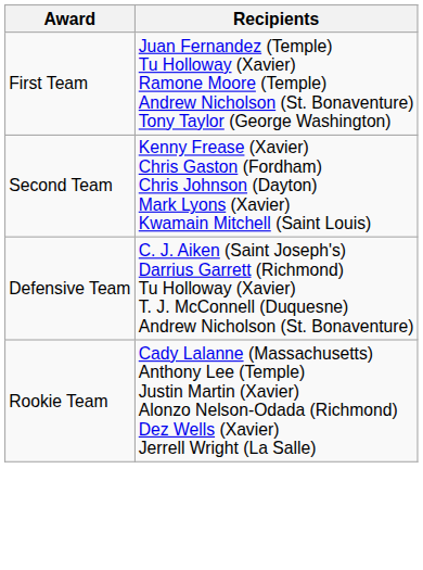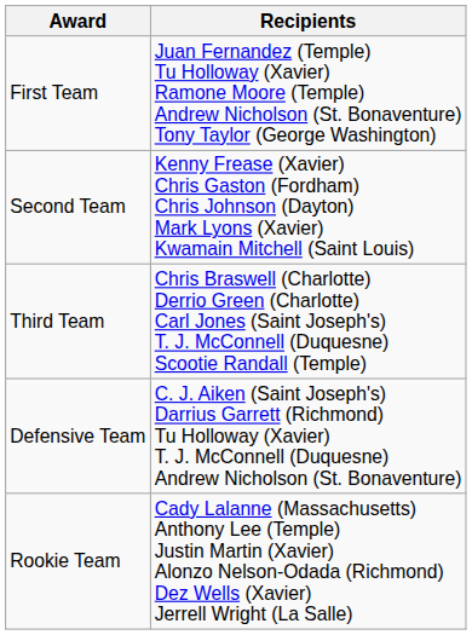+ row: Third Team | Chris Braswell (Charlotte) Derrio Green (Charlotte) Carl Jones (Saint Joseph's) T. J. McConnell (Duquesne) Scootie Randall (Temple)
